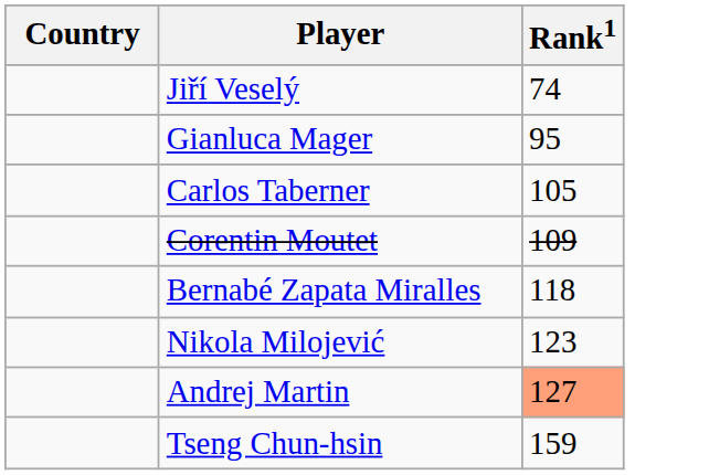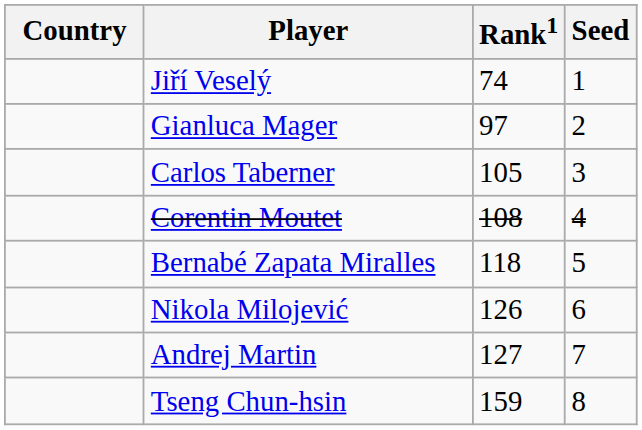+ column: Seed | 1 | 2 | 3 | 4 | 5 | 6 | 7 | 8
Gianluca Mager | Rank1: 95 -> 97
Corentin Moutet | Rank1: 109 -> 108
Nikola Milojević | Rank1: 123 -> 126
Andrej Martin | Rank1: lightsalmon background -> no background
